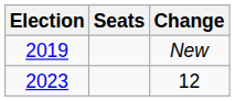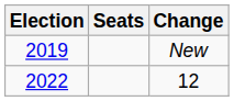12 | Election: 2023 -> 2022
